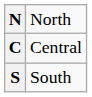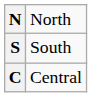rows swapped: S <-> C
